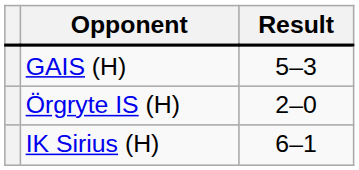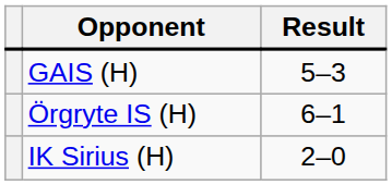Örgryte IS (H) | Result: 2–0 -> 6–1
IK Sirius (H) | Result: 6–1 -> 2–0
